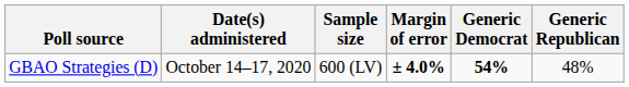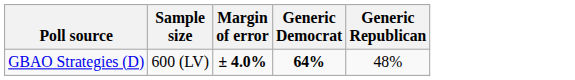- column: Date(s) administered | October 14–17, 2020
GBAO Strategies (D) | Generic Democrat: 54% -> 64%
